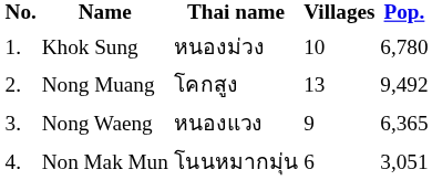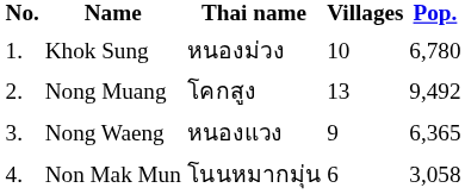Non Mak Mun | Pop.: 3,051 -> 3,058
